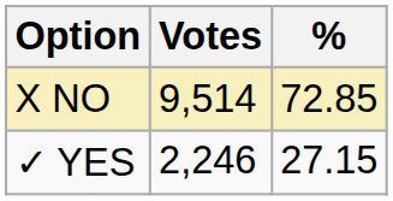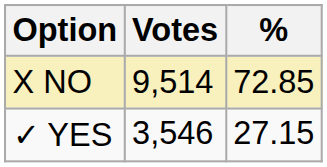✓ YES | Votes: 2,246 -> 3,546
